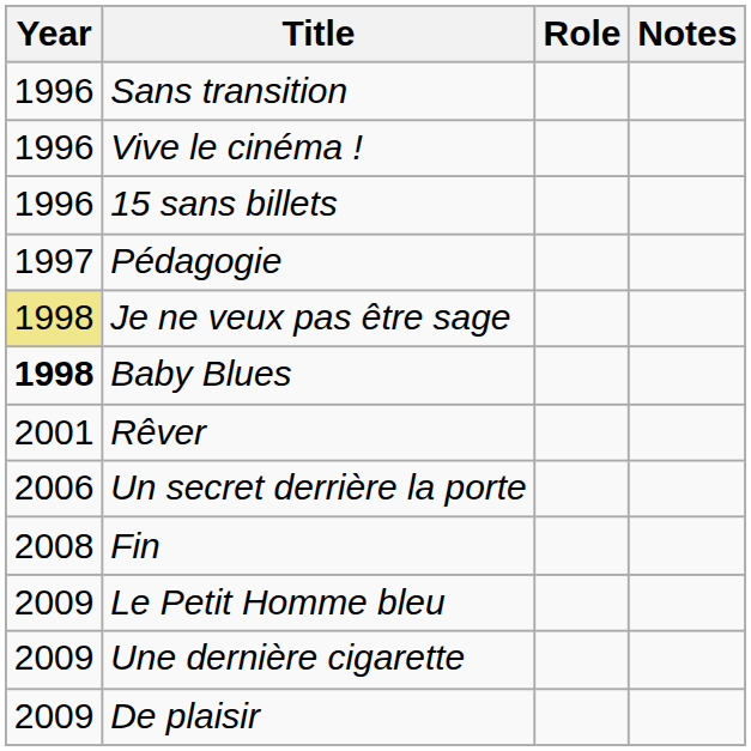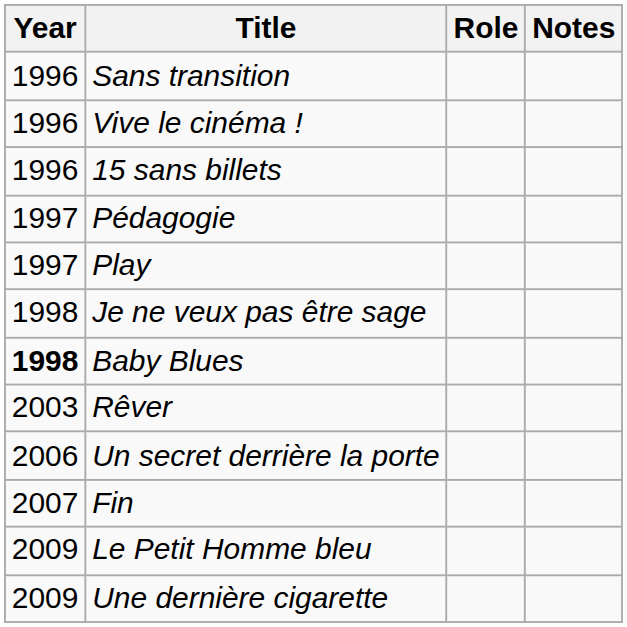+ row: 1997 | Play
Je ne veux pas être sage | Year: khaki background -> no background
Rêver | Year: 2001 -> 2003
Fin | Year: 2008 -> 2007
- row: 2009 | De plaisir
